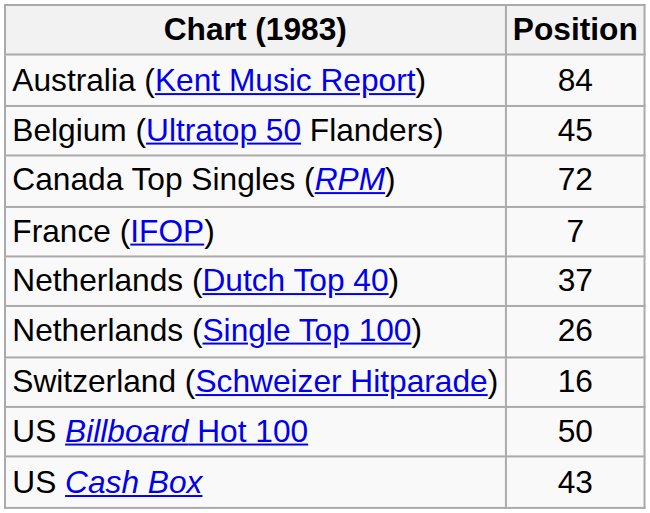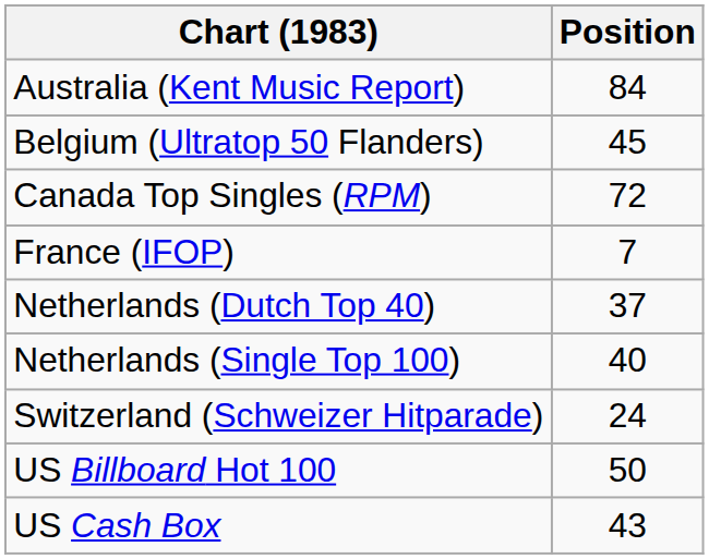Netherlands (Single Top 100) | Position: 26 -> 40
Switzerland (Schweizer Hitparade) | Position: 16 -> 24
